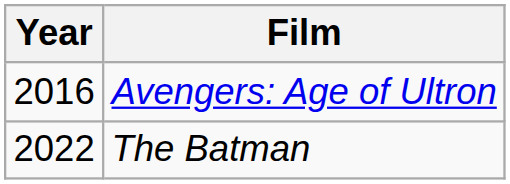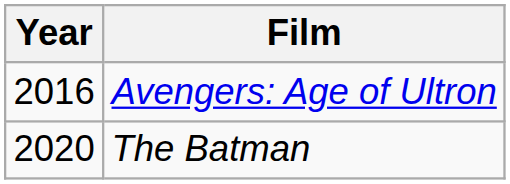The Batman | Year: 2022 -> 2020
